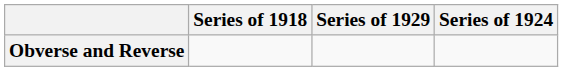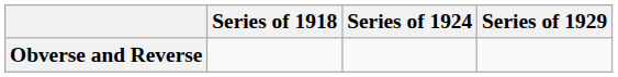columns swapped: Series of 1924 <-> Series of 1929
